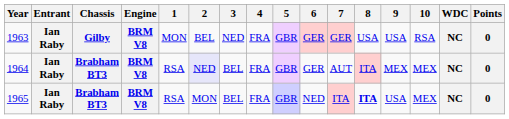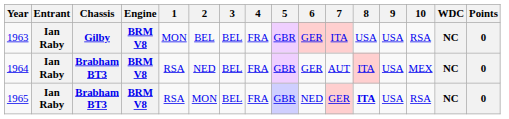1963 | 3: NED -> BEL
1963 | 7: GER -> ITA
1964 | 2: lavender background -> no background
1964 | 9: MEX -> USA
1965 | 7: ITA -> GER
1965 | 10: MEX -> RSA
